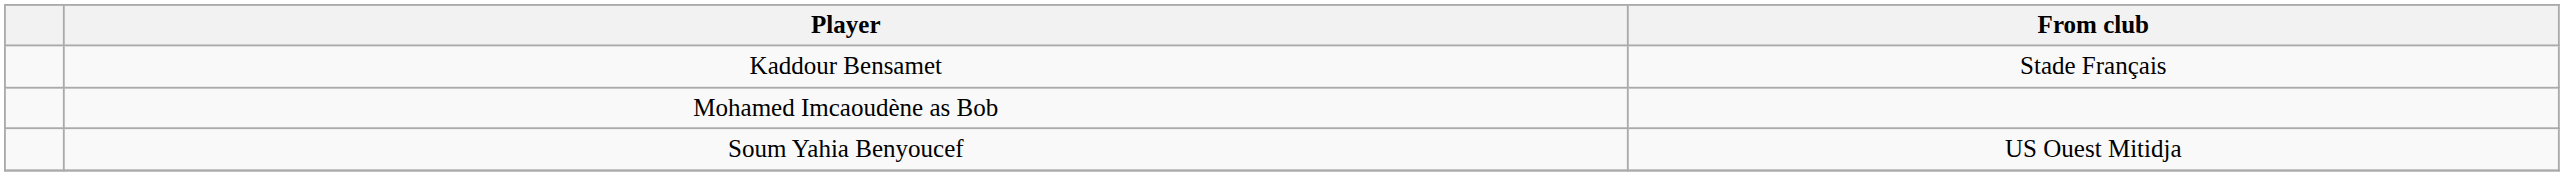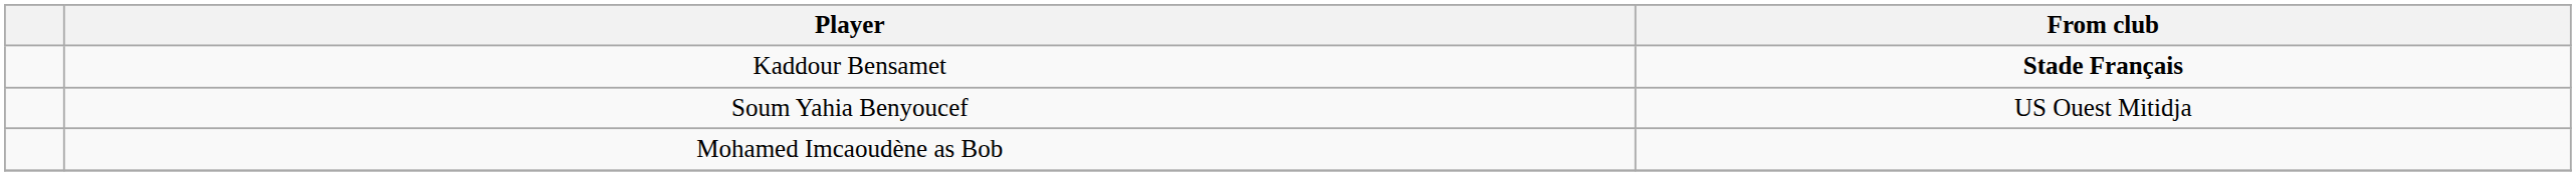Kaddour Bensamet | From club: normal -> bold
rows swapped: Mohamed Imcaoudène as Bob <-> Soum Yahia Benyoucef
